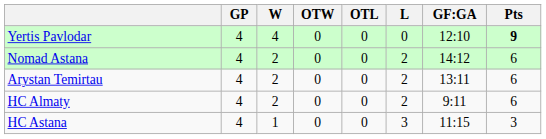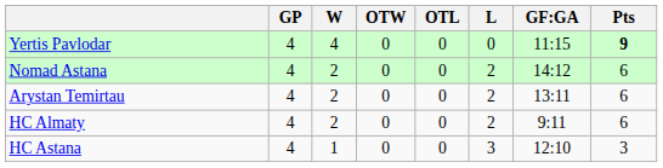Yertis Pavlodar | GF:GA: 12:10 -> 11:15
HC Astana | GF:GA: 11:15 -> 12:10
